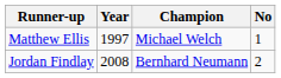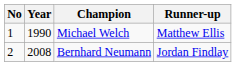columns swapped: No <-> Runner-up
Michael Welch | Year: 1997 -> 1990
